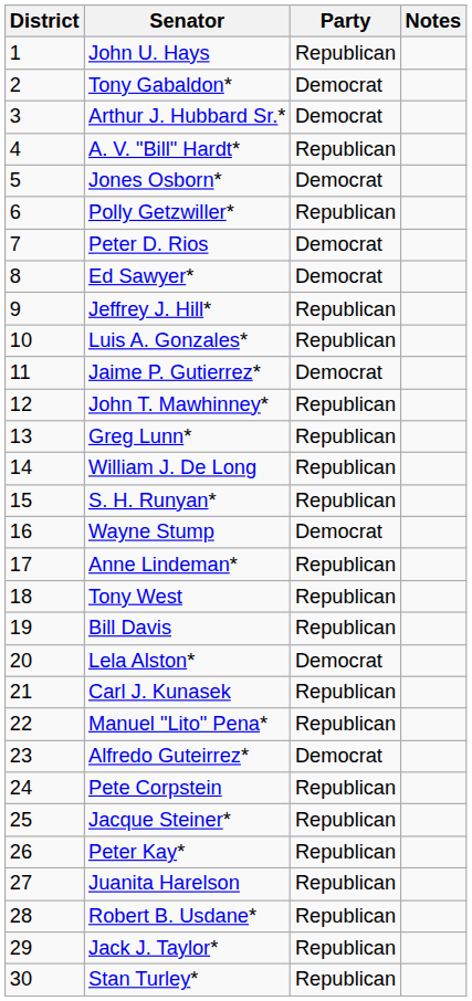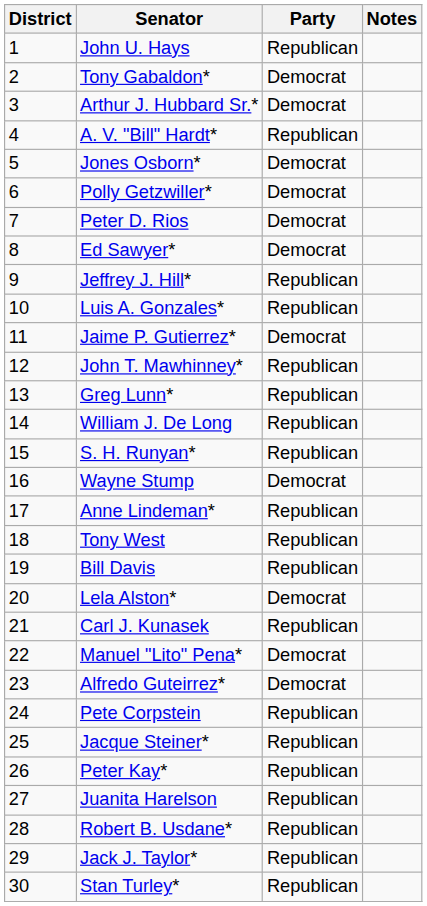Polly Getzwiller* | Party: Republican -> Democrat
Manuel "Lito" Pena* | Party: Republican -> Democrat
